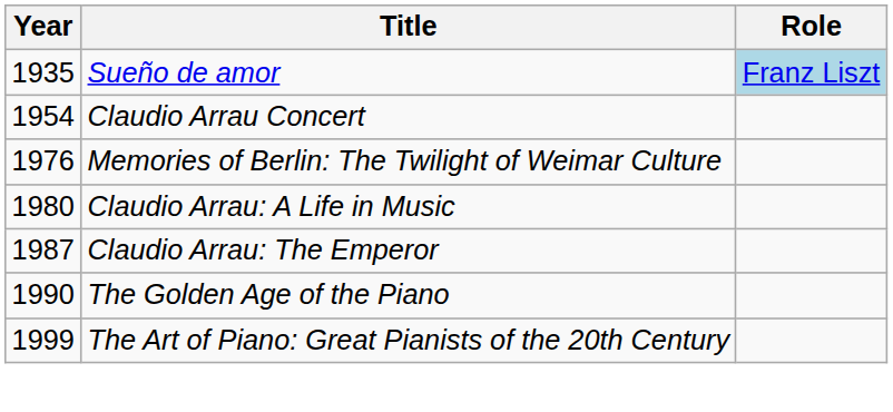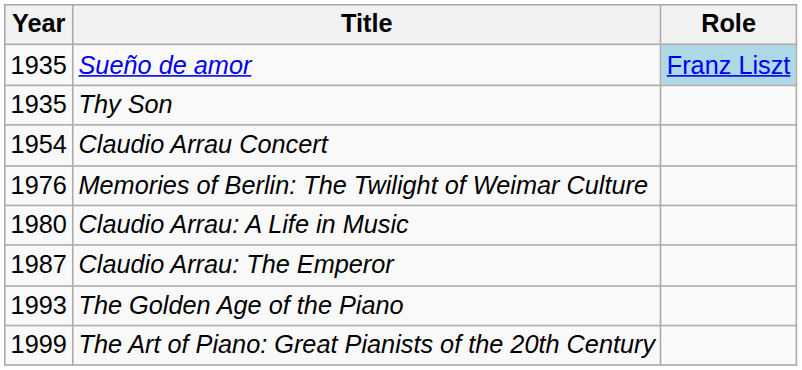+ row: 1935 | Thy Son
The Golden Age of the Piano | Year: 1990 -> 1993
